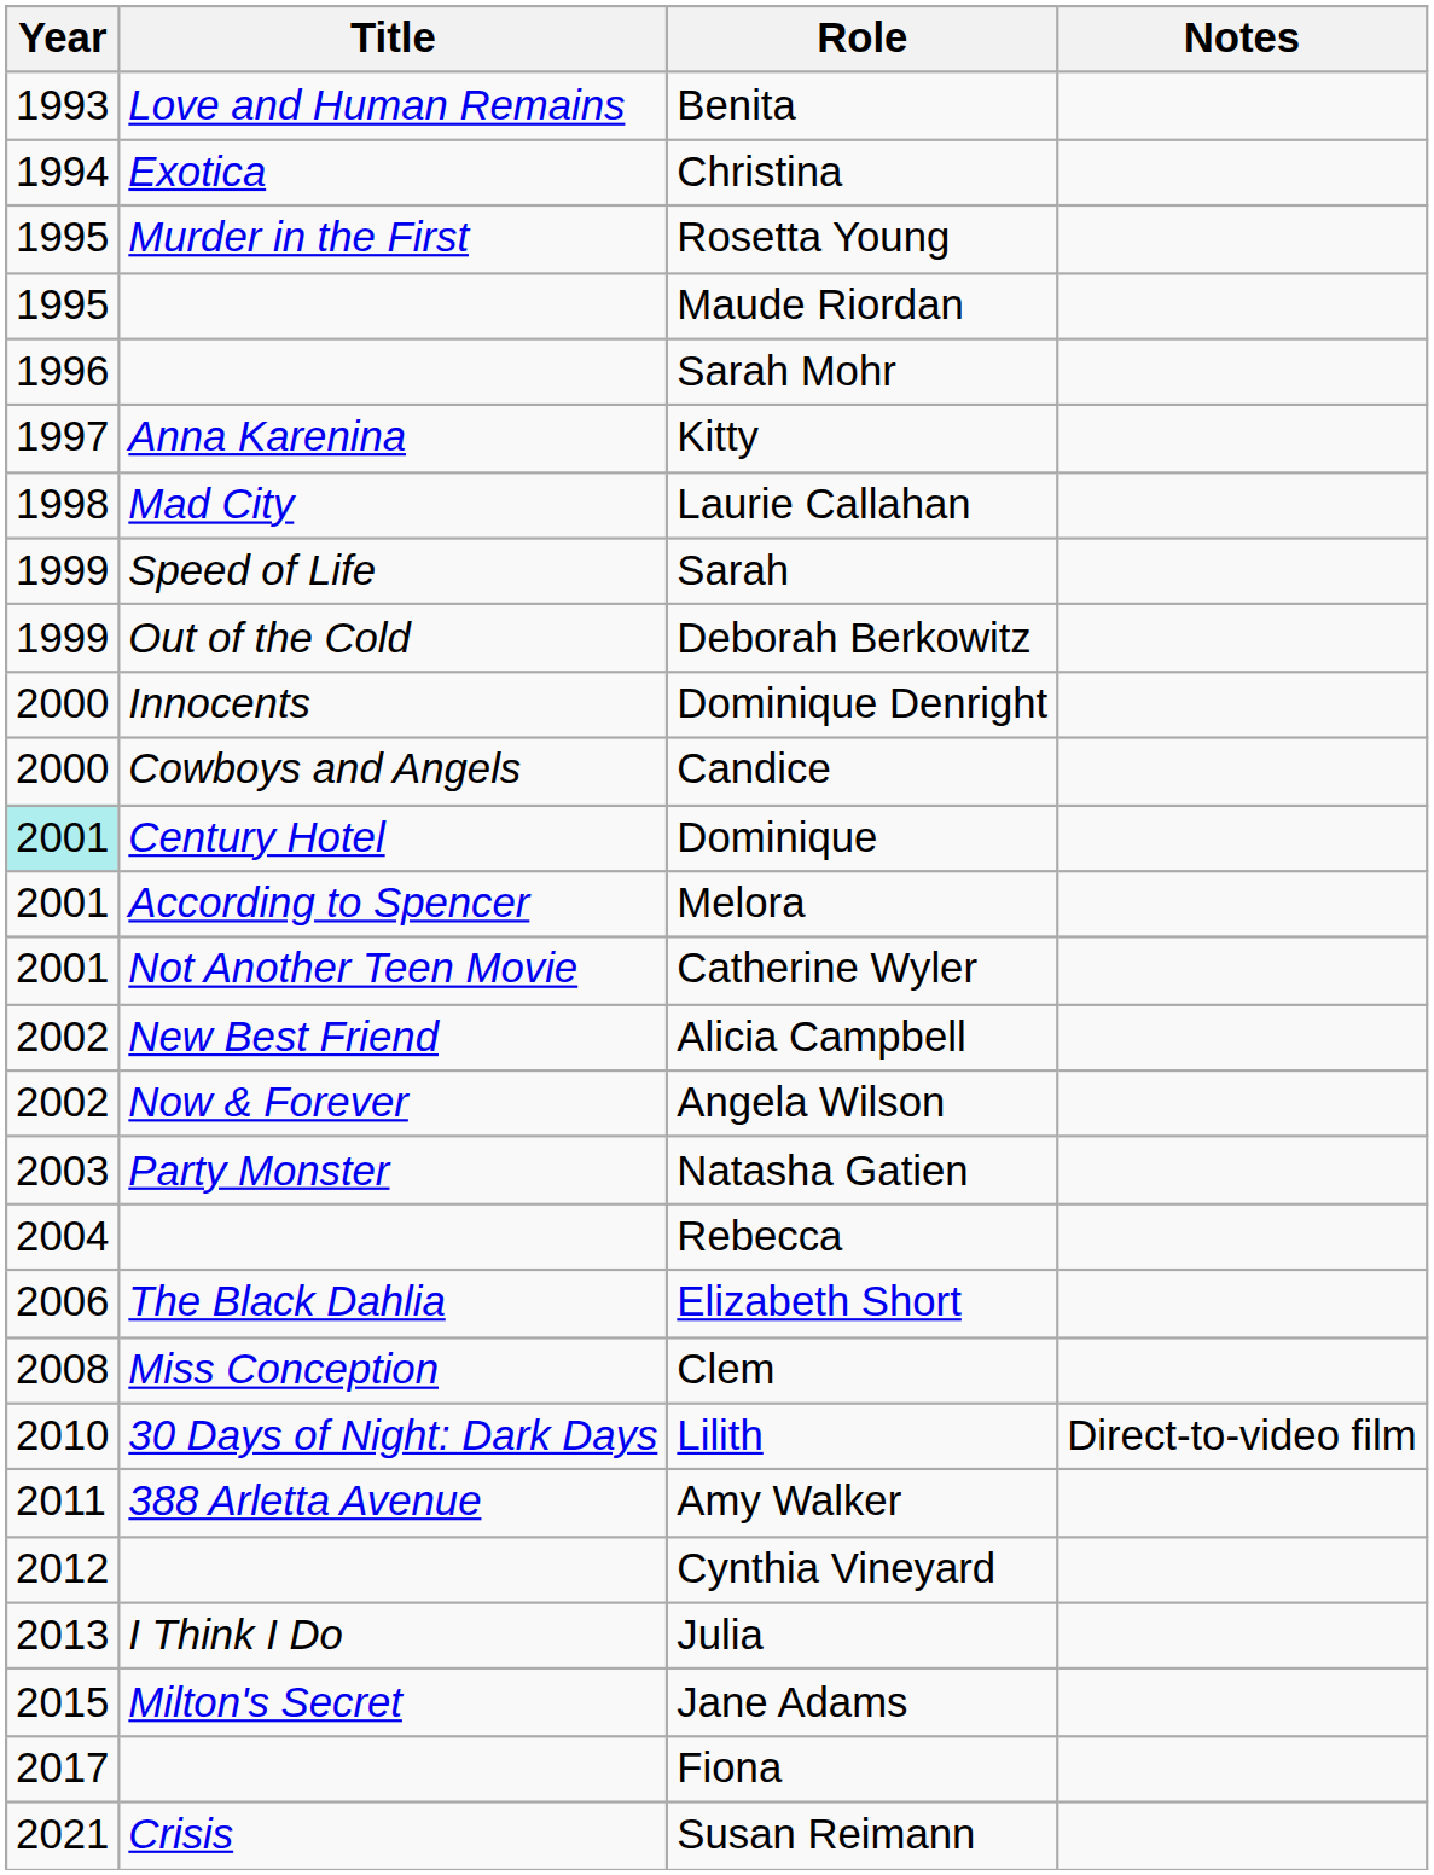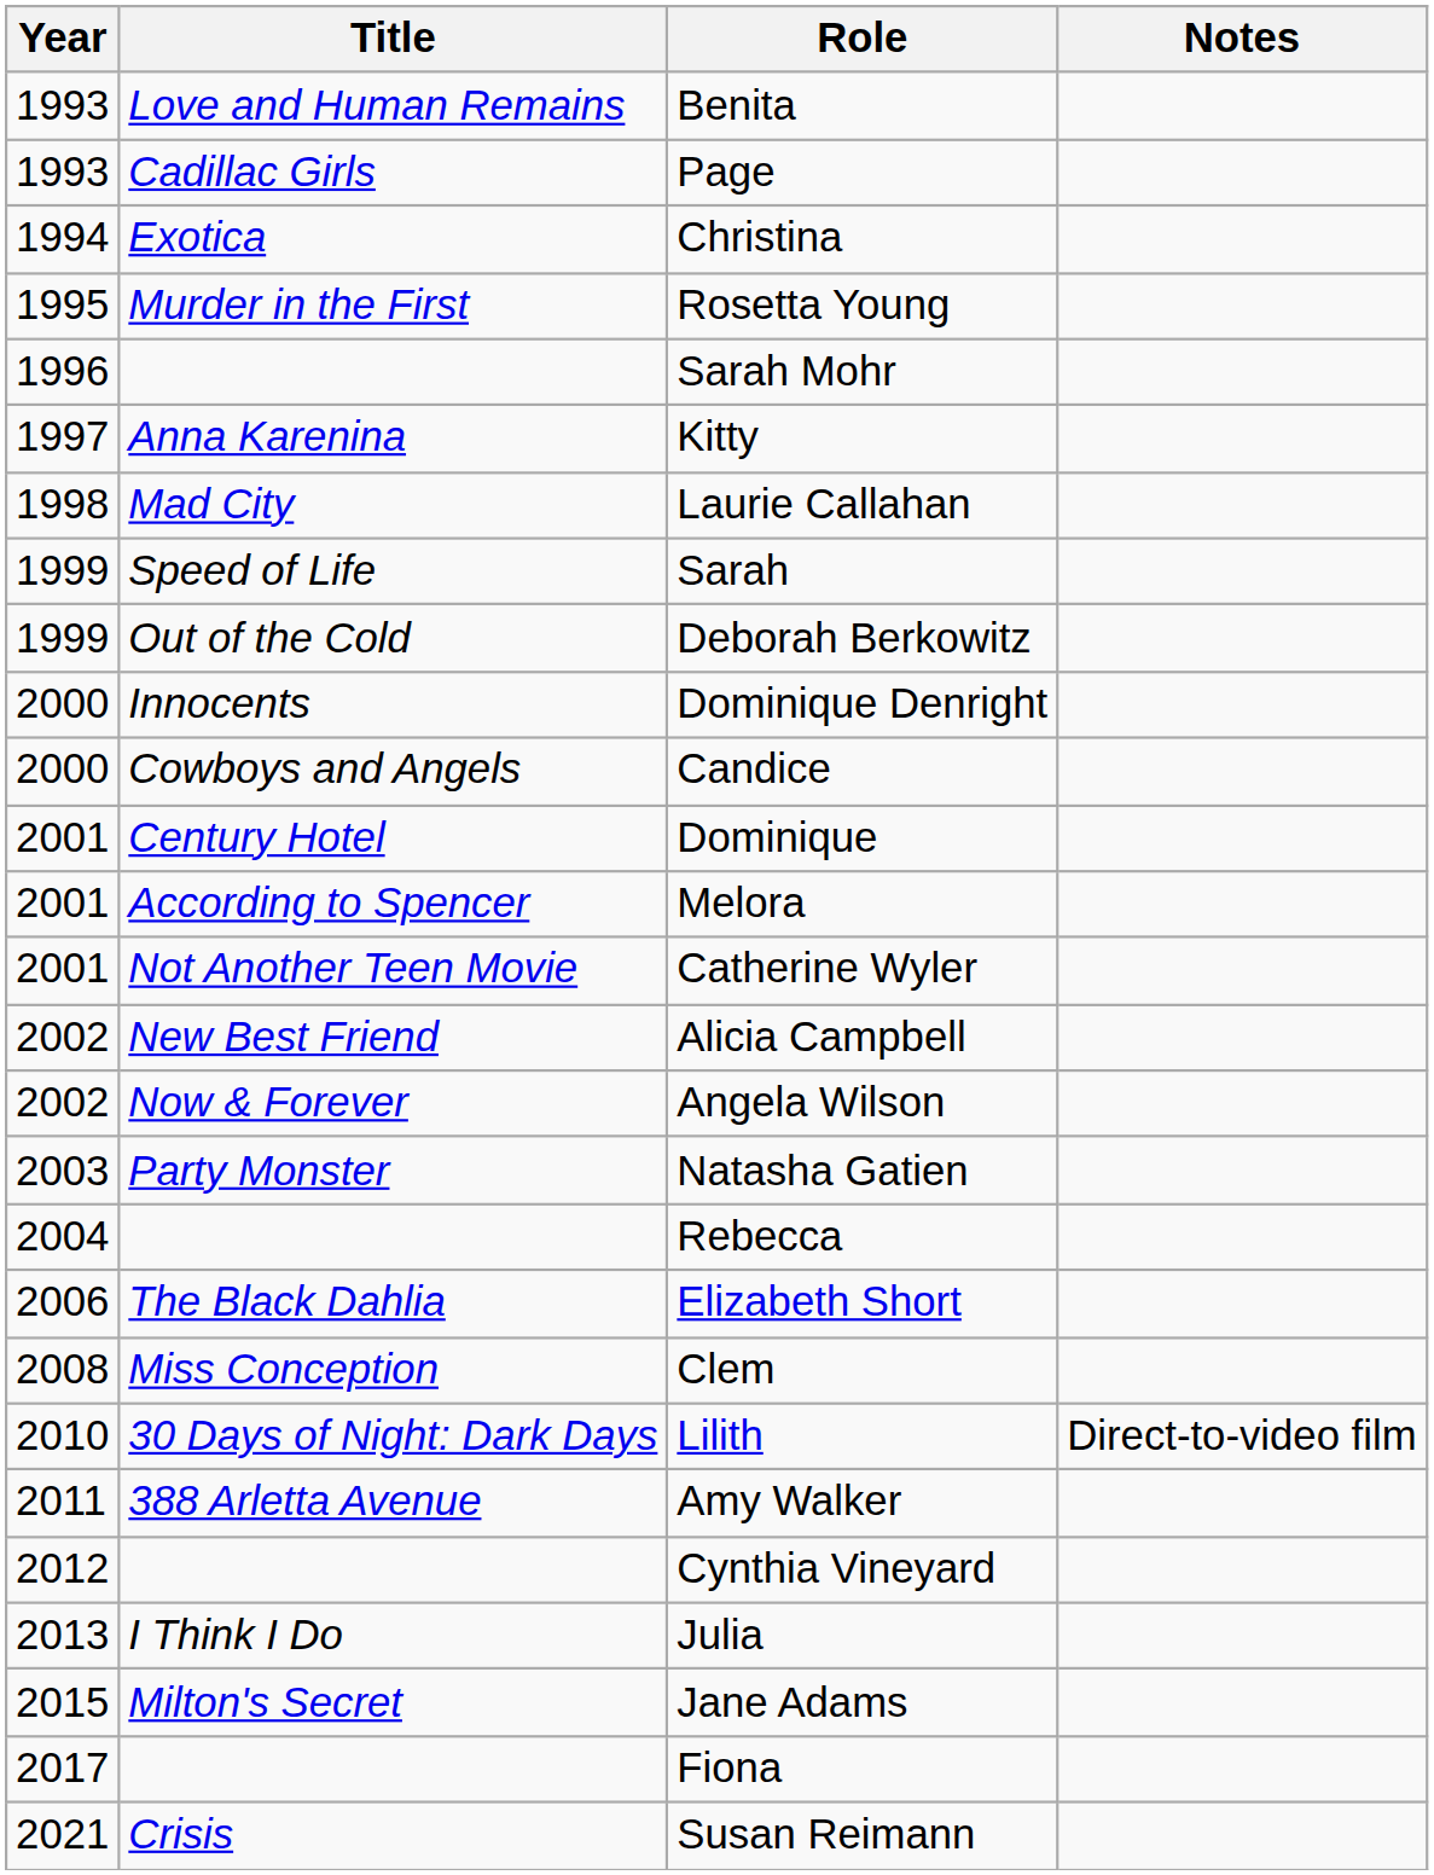+ row: 1993 | Cadillac Girls | Page
- row: 1995 | Maude Riordan
Dominique | Year: paleturquoise background -> no background
